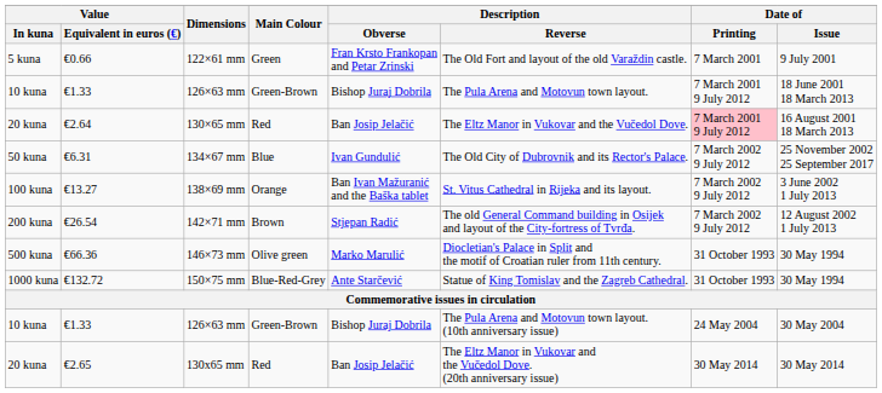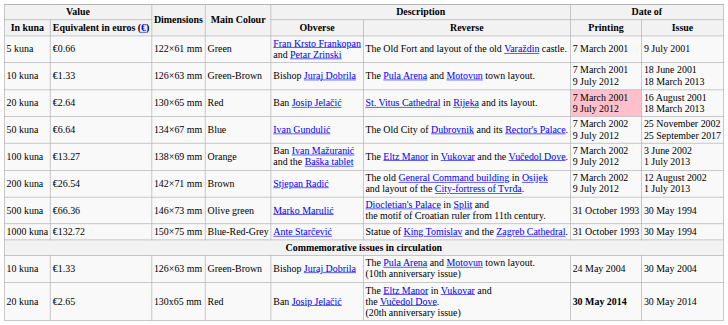130×65 mm | Description / Reverse: The Eltz Manor in Vukovar and the Vučedol Dove. -> St. Vitus Cathedral in Rijeka and its layout.
134×67 mm | Value / Equivalent in euros (€): €6.31 -> €6.64
138×69 mm | Description / Reverse: St. Vitus Cathedral in Rijeka and its layout. -> The Eltz Manor in Vukovar and the Vučedol Dove.
130x65 mm | Date of / Printing: normal -> bold
